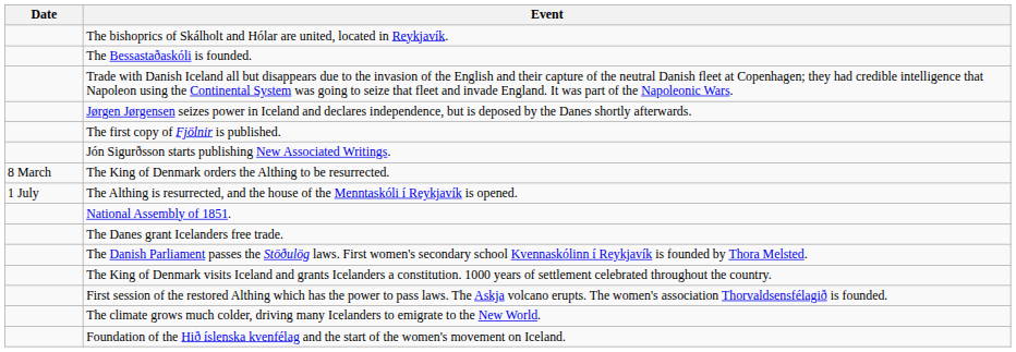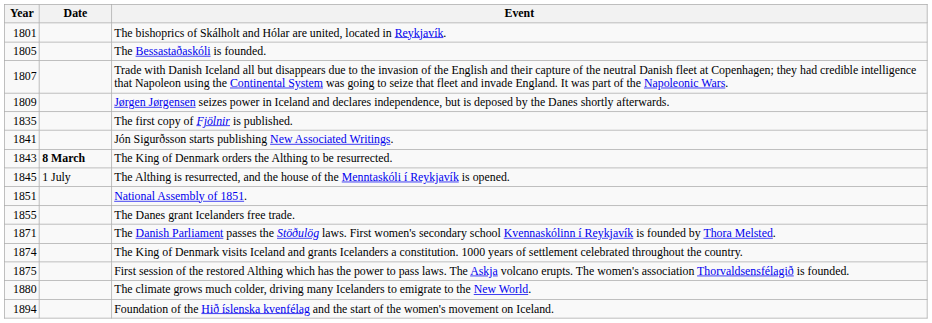+ column: Year | 1801 | 1805 | 1807 | 1809 | 1835 | 1841 | 1843 | 1845 | 1851 | 1855 | 1871 | 1874 | 1875 | 1880 | 1894
The King of Denmark orders the Althing to be resurrected. | Date: normal -> bold
